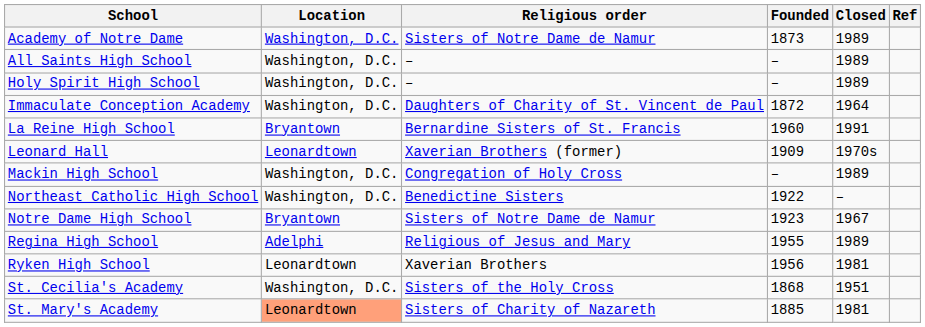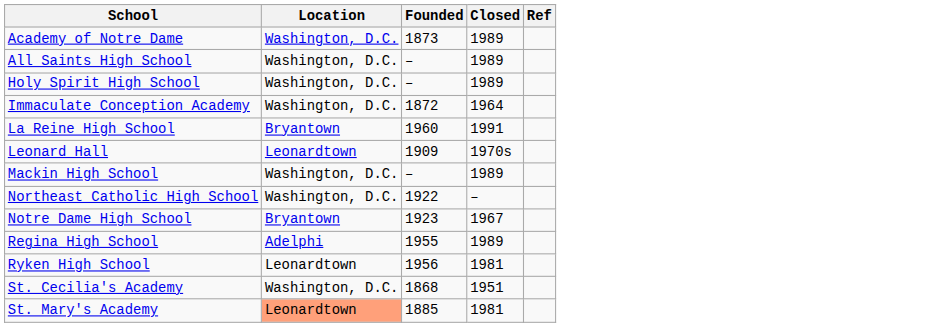- column: Religious order | Sisters of Notre Dame de Namur | – | – | Daughters of Charity of St. Vincent de Paul | Bernardine Sisters of St. Francis | Xaverian Brothers (former) | Congregation of Holy Cross | Benedictine Sisters | Sisters of Notre Dame de Namur | Religious of Jesus and Mary | Xaverian Brothers | Sisters of the Holy Cross | Sisters of Charity of Nazareth
